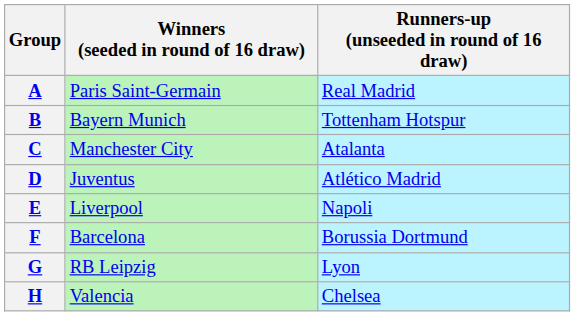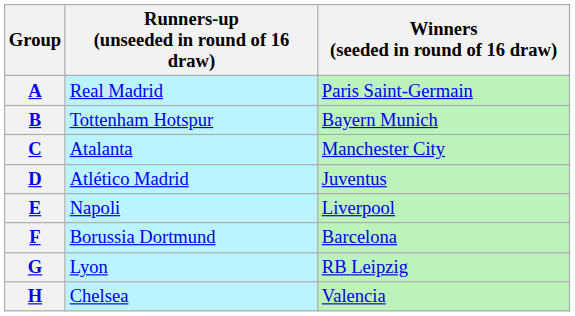columns swapped: Winners (seeded in round of 16 draw) <-> Runners-up (unseeded in round of 16 draw)
